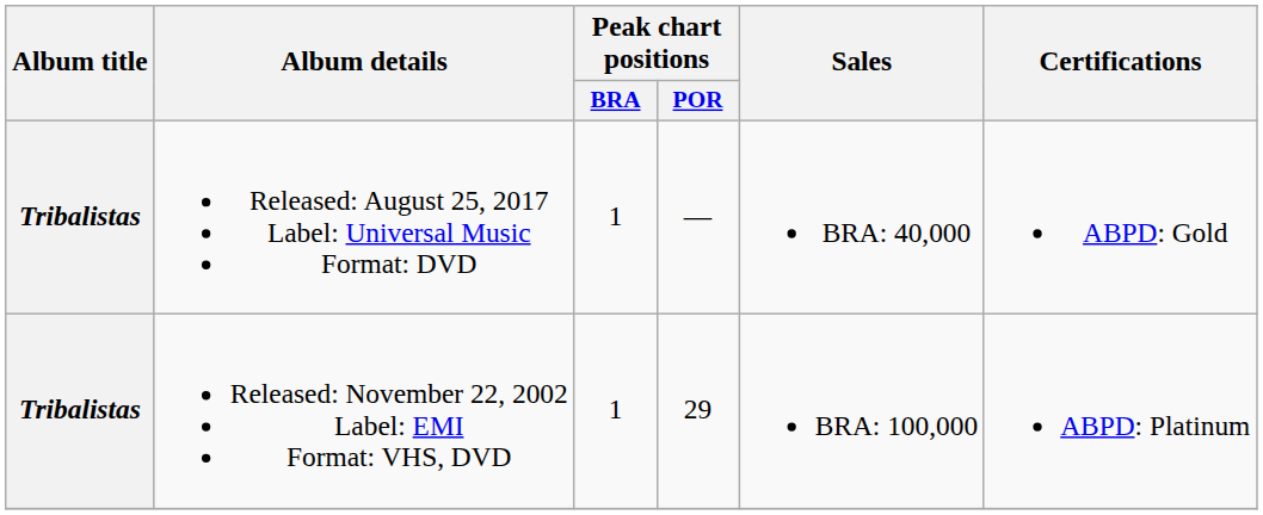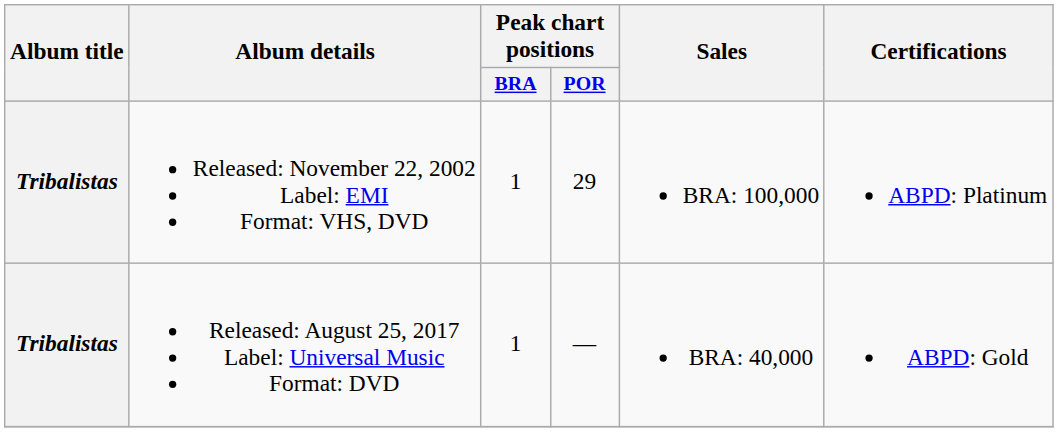rows swapped: Released: November 22, 2002 Label: EMI Format: VHS, DVD <-> Released: August 25, 2017 Label: Universal Music Format: DVD
